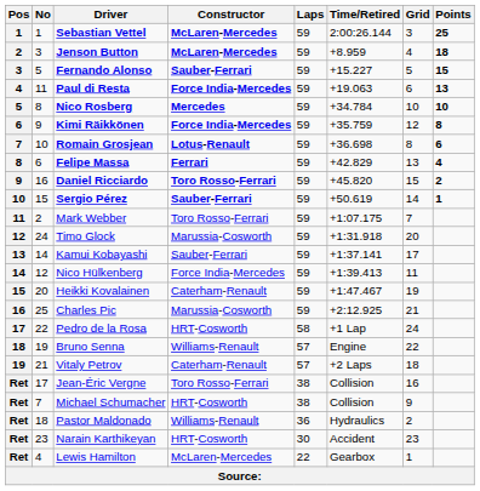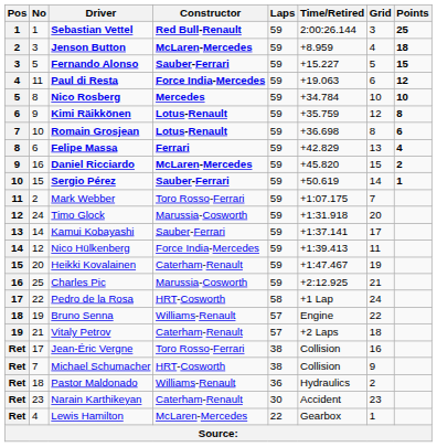Sebastian Vettel | Constructor: McLaren-Mercedes -> Red Bull-Renault
Paul di Resta | Points: 13 -> 12
Kimi Räikkönen | Constructor: Force India-Mercedes -> Lotus-Renault
Daniel Ricciardo | Constructor: Toro Rosso-Ferrari -> McLaren-Mercedes
Narain Karthikeyan | Constructor: HRT-Cosworth -> Caterham-Renault
